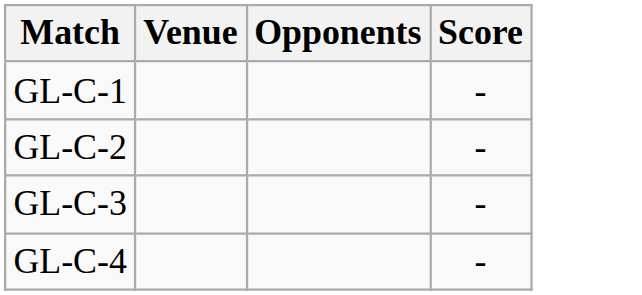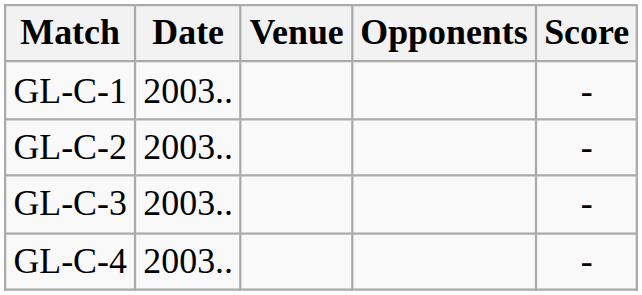+ column: Date | 2003.. | 2003.. | 2003.. | 2003..
